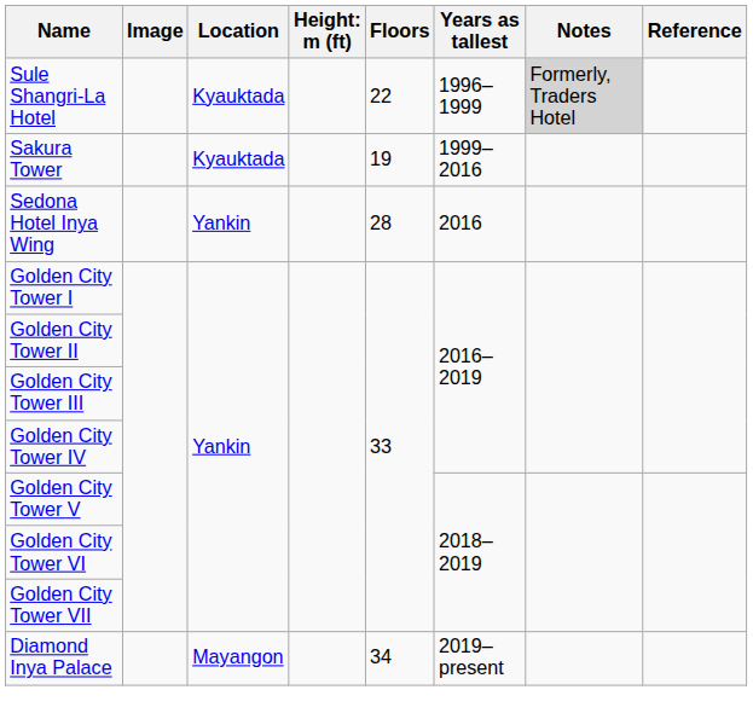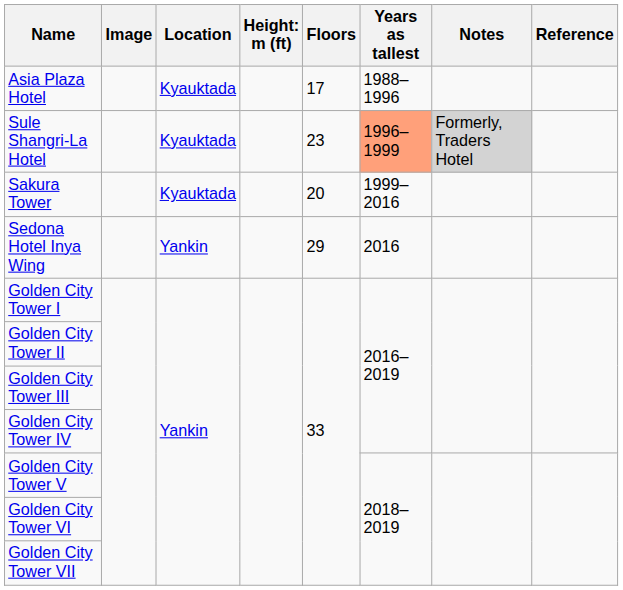+ row: Asia Plaza Hotel | Kyauktada | 17 | 1988–1996
Sule Shangri-La Hotel | Floors: 22 -> 23
Sule Shangri-La Hotel | Years as tallest: no background -> lightsalmon background
Sakura Tower | Floors: 19 -> 20
Sedona Hotel Inya Wing | Floors: 28 -> 29
- row: Diamond Inya Palace | Mayangon | 34 | 2019–present
